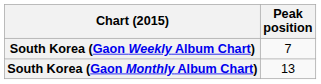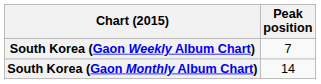South Korea (Gaon Monthly Album Chart) | Peak position: 13 -> 14
